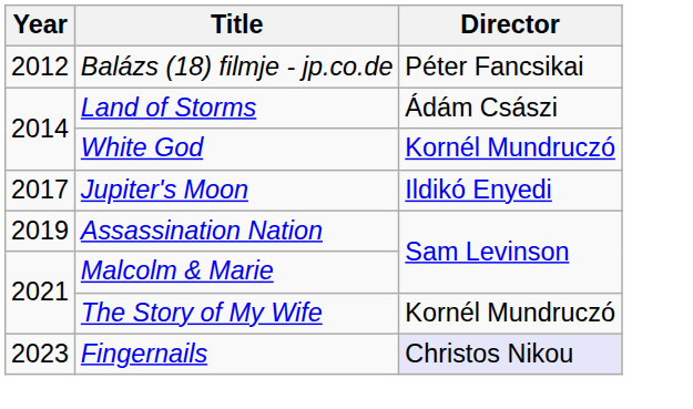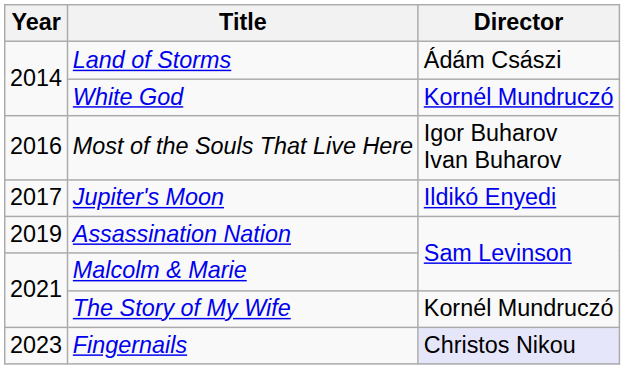- row: 2012 | Balázs (18) filmje - jp.co.de | Péter Fancsikai
+ row: 2016 | Most of the Souls That Live Here | Igor Buharov Ivan Buharov
